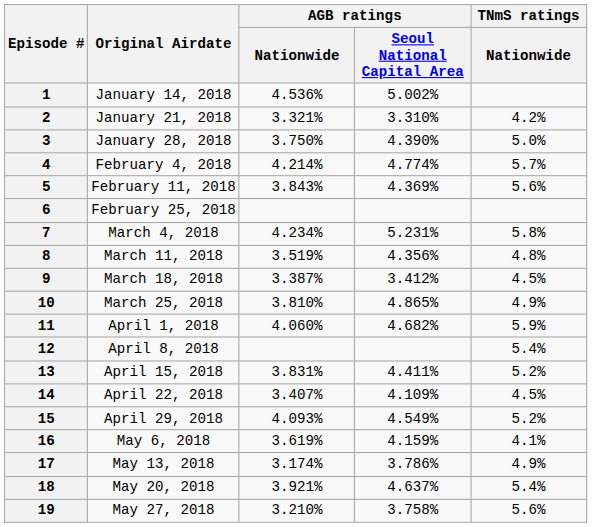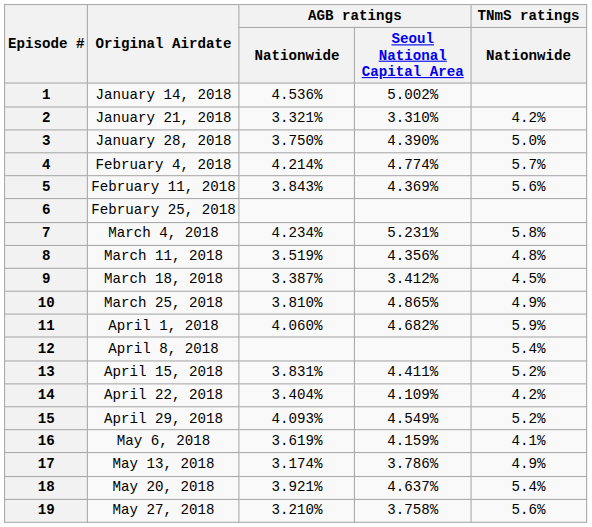14 | AGB ratings / Nationwide: 3.407% -> 3.404%
14 | TNmS ratings / Nationwide: 4.5% -> 4.2%
